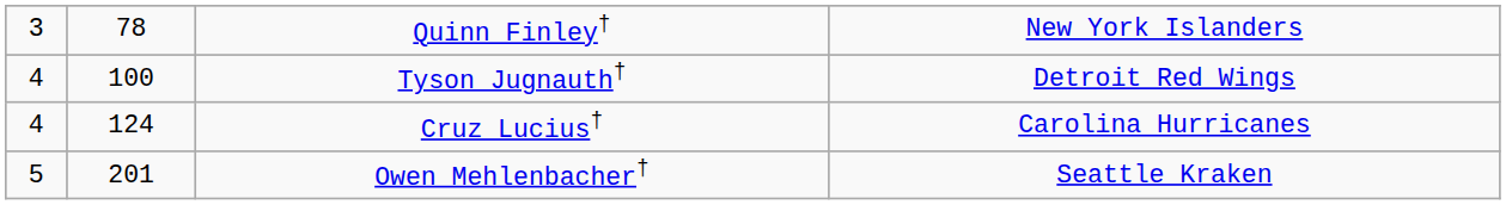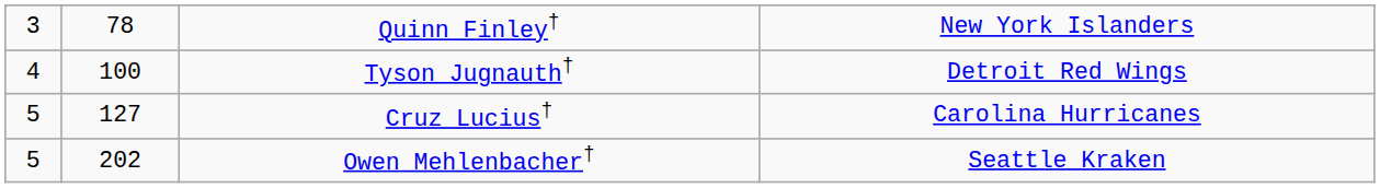Cruz Lucius† | column 1: 4 -> 5
Cruz Lucius† | column 2: 124 -> 127
Owen Mehlenbacher† | column 2: 201 -> 202
